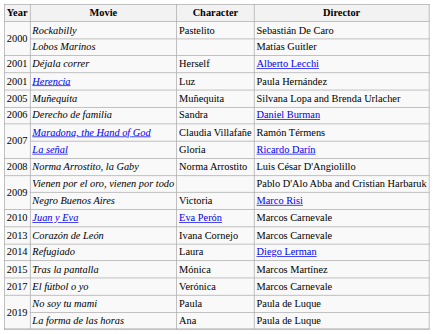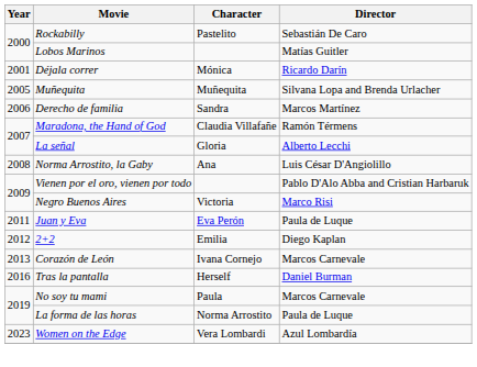Déjala correr | Character: Herself -> Mónica
Déjala correr | Director: Alberto Lecchi -> Ricardo Darín
- row: 2001 | Herencia | Luz | Paula Hernández
Derecho de familia | Director: Daniel Burman -> Marcos Martínez
La señal | Director: Ricardo Darín -> Alberto Lecchi
Norma Arrostito, la Gaby | Character: Norma Arrostito -> Ana
Juan y Eva | Year: 2010 -> 2011
Juan y Eva | Director: Marcos Carnevale -> Paula de Luque
+ row: 2012 | 2+2 | Emilia | Diego Kaplan
- row: 2014 | Refugiado | Laura | Diego Lerman
Tras la pantalla | Year: 2015 -> 2016
Tras la pantalla | Character: Mónica -> Herself
Tras la pantalla | Director: Marcos Martínez -> Daniel Burman
- row: 2017 | El fútbol o yo | Verónica | Marcos Carnevale
No soy tu mami | Director: Paula de Luque -> Marcos Carnevale
La forma de las horas | Character: Ana -> Norma Arrostito
+ row: 2023 | Women on the Edge | Vera Lombardi | Azul Lombardía
